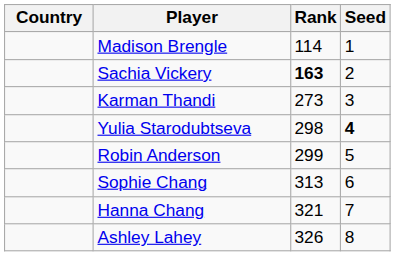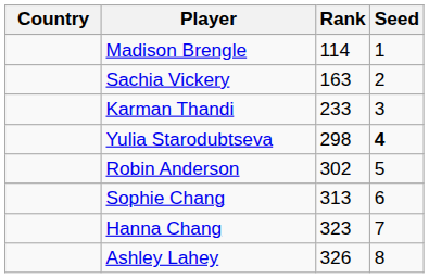Sachia Vickery | Rank: bold -> normal
Karman Thandi | Rank: 273 -> 233
Robin Anderson | Rank: 299 -> 302
Hanna Chang | Rank: 321 -> 323
